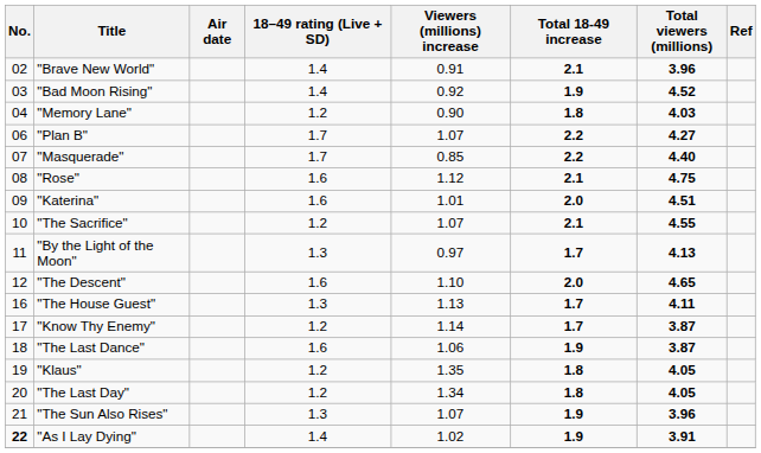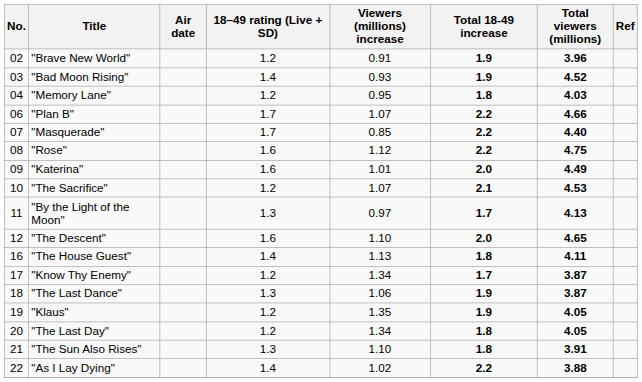"Brave New World" | 18–49 rating (Live + SD): 1.4 -> 1.2
"Brave New World" | Total 18-49 increase: 2.1 -> 1.9
"Bad Moon Rising" | Viewers (millions) increase: 0.92 -> 0.93
"Memory Lane" | Viewers (millions) increase: 0.90 -> 0.95
"Plan B" | Total viewers (millions): 4.27 -> 4.66
"Rose" | Total 18-49 increase: 2.1 -> 2.2
"Katerina" | Total viewers (millions): 4.51 -> 4.49
"The Sacrifice" | Total viewers (millions): 4.55 -> 4.53
"The House Guest" | 18–49 rating (Live + SD): 1.3 -> 1.4
"The House Guest" | Total 18-49 increase: 1.7 -> 1.8
"Know Thy Enemy" | Viewers (millions) increase: 1.14 -> 1.34
"The Last Dance" | 18–49 rating (Live + SD): 1.6 -> 1.3
"Klaus" | Total 18-49 increase: 1.8 -> 1.9
"The Sun Also Rises" | Viewers (millions) increase: 1.07 -> 1.10
"The Sun Also Rises" | Total 18-49 increase: 1.9 -> 1.8
"The Sun Also Rises" | Total viewers (millions): 3.96 -> 3.91
"As I Lay Dying" | No.: bold -> normal
"As I Lay Dying" | Total 18-49 increase: 1.9 -> 2.2
"As I Lay Dying" | Total viewers (millions): 3.91 -> 3.88
